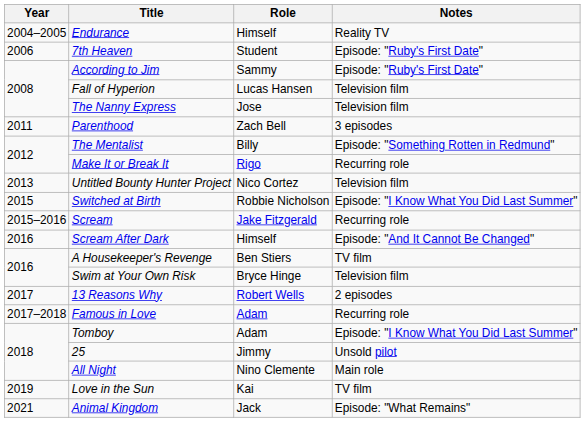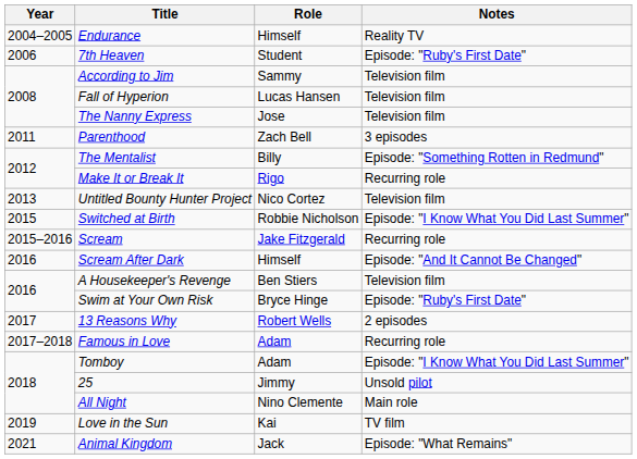According to Jim | Notes: Episode: "Ruby's First Date" -> Television film
A Housekeeper's Revenge | Notes: TV film -> Television film
Swim at Your Own Risk | Notes: Television film -> Episode: "Ruby's First Date"
